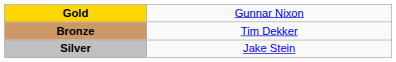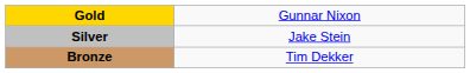rows swapped: Silver <-> Bronze
